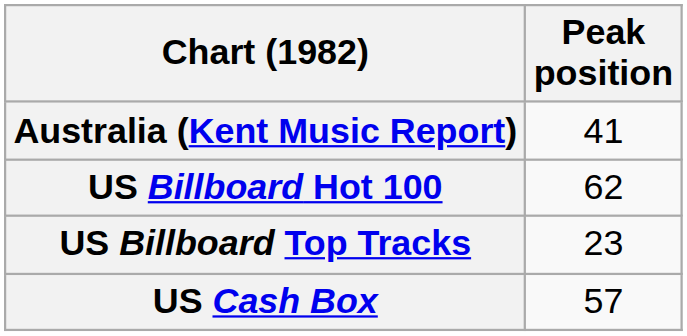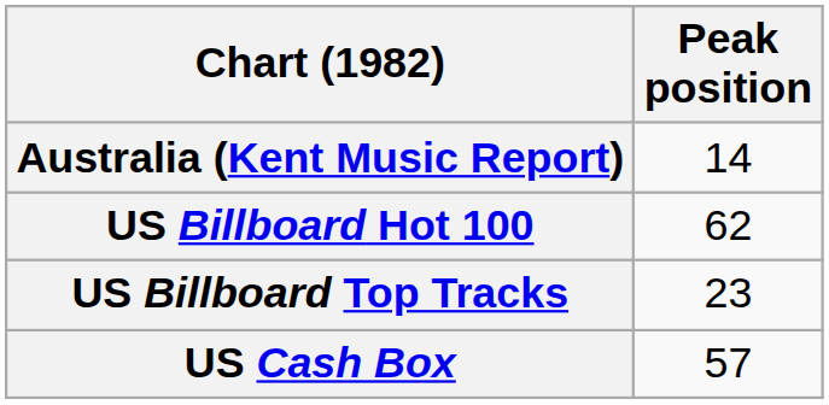Australia (Kent Music Report) | Peak position: 41 -> 14
